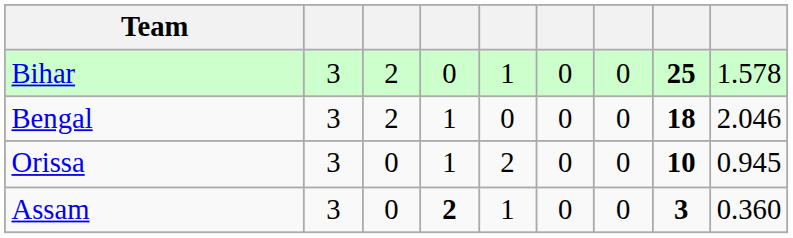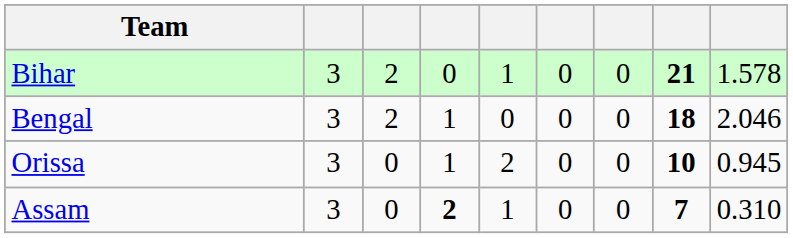Bihar | column 8: 25 -> 21
Assam | column 8: 3 -> 7
Assam | column 9: 0.360 -> 0.310
